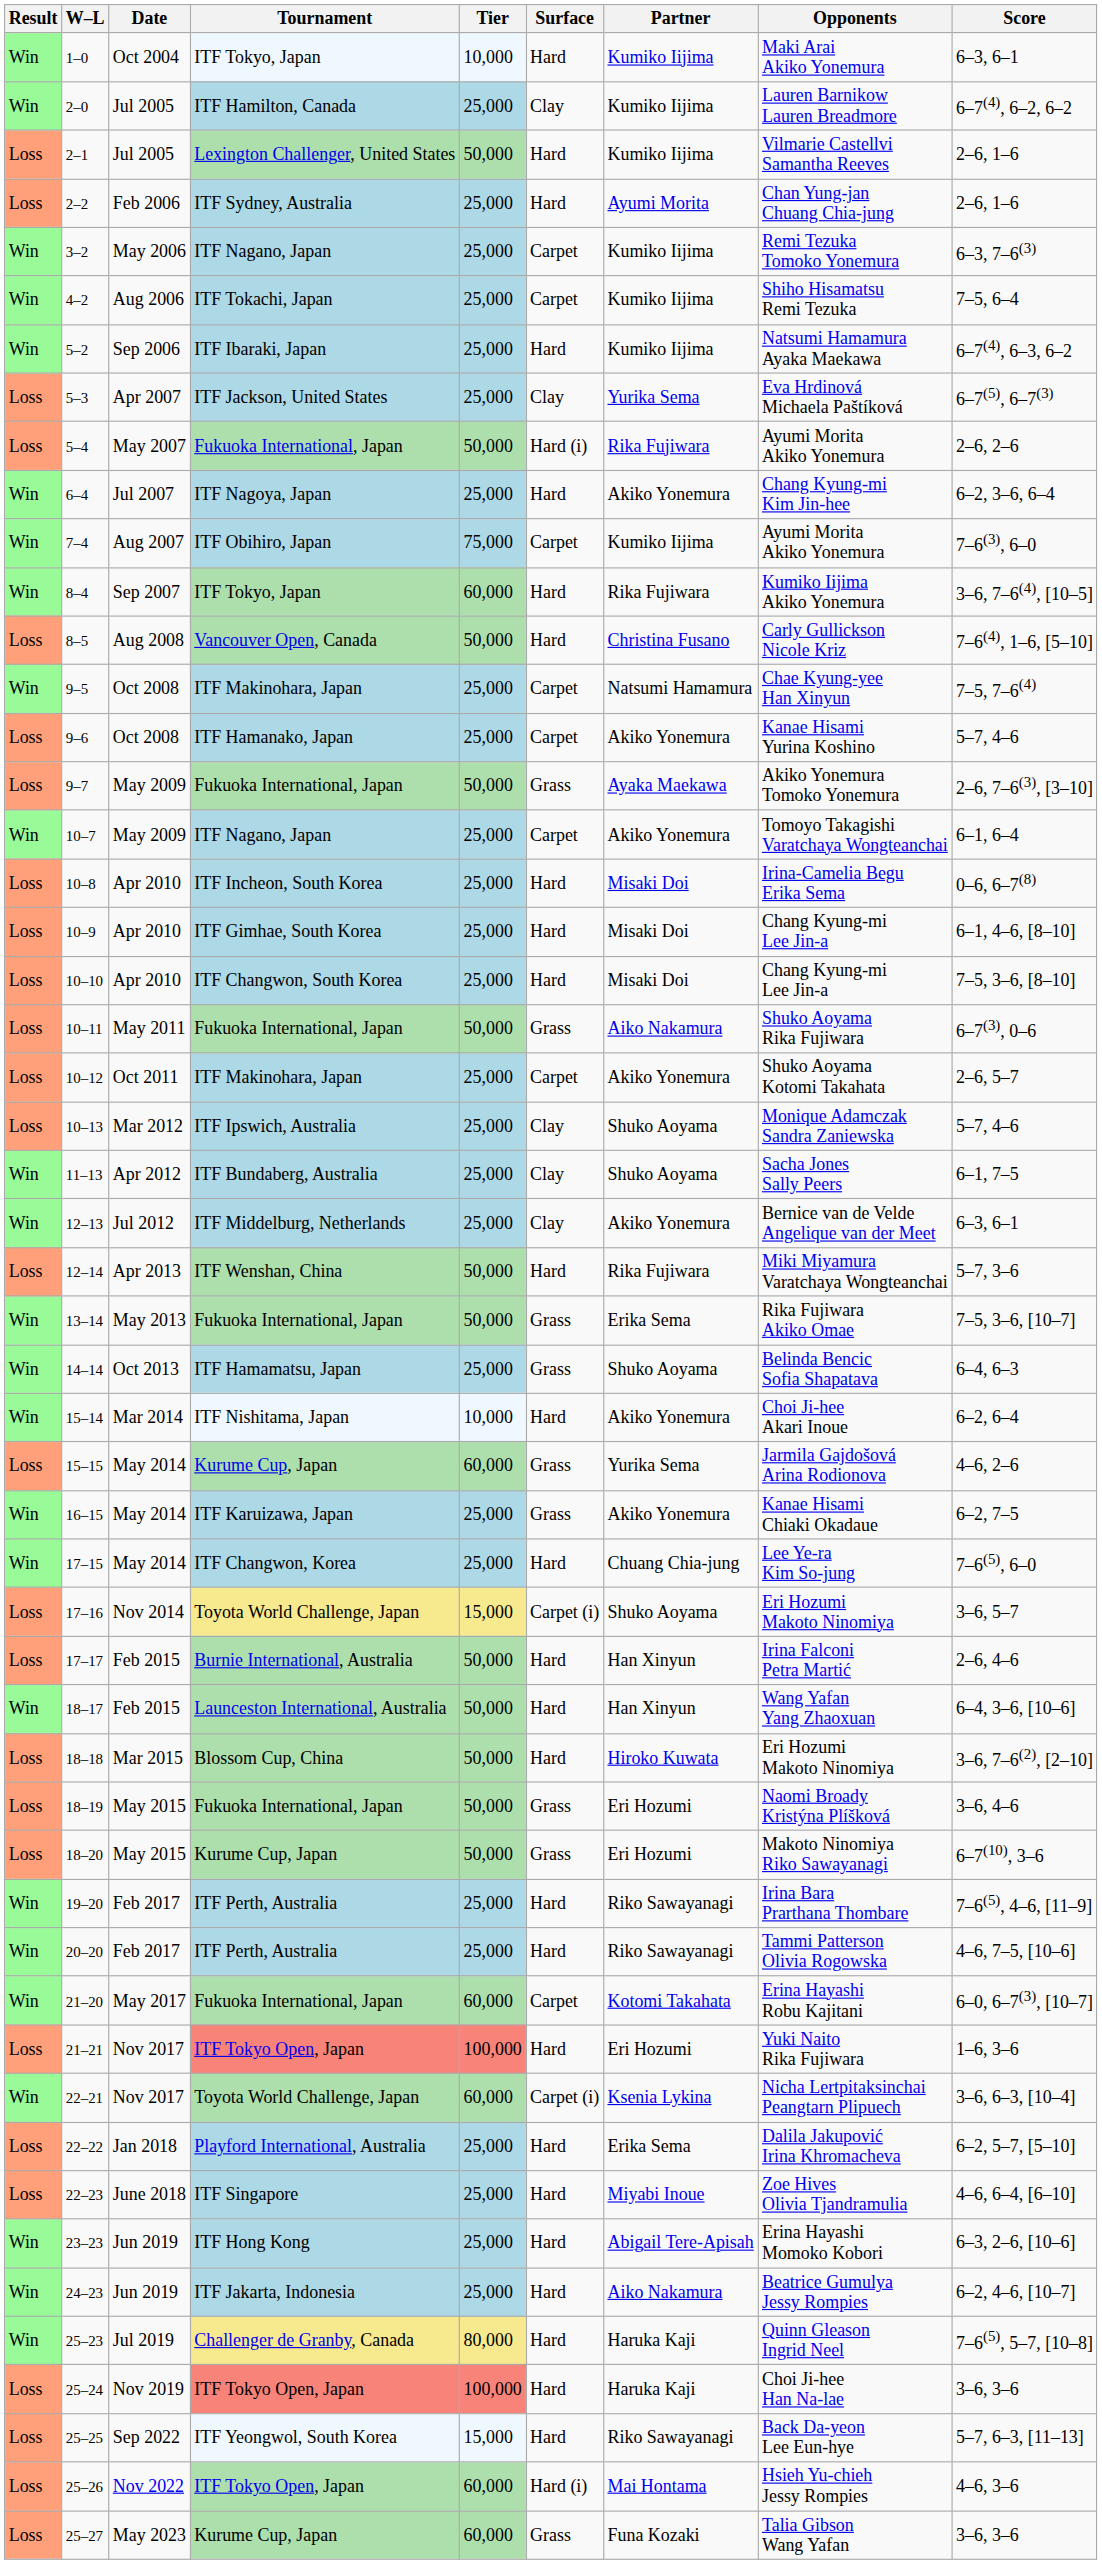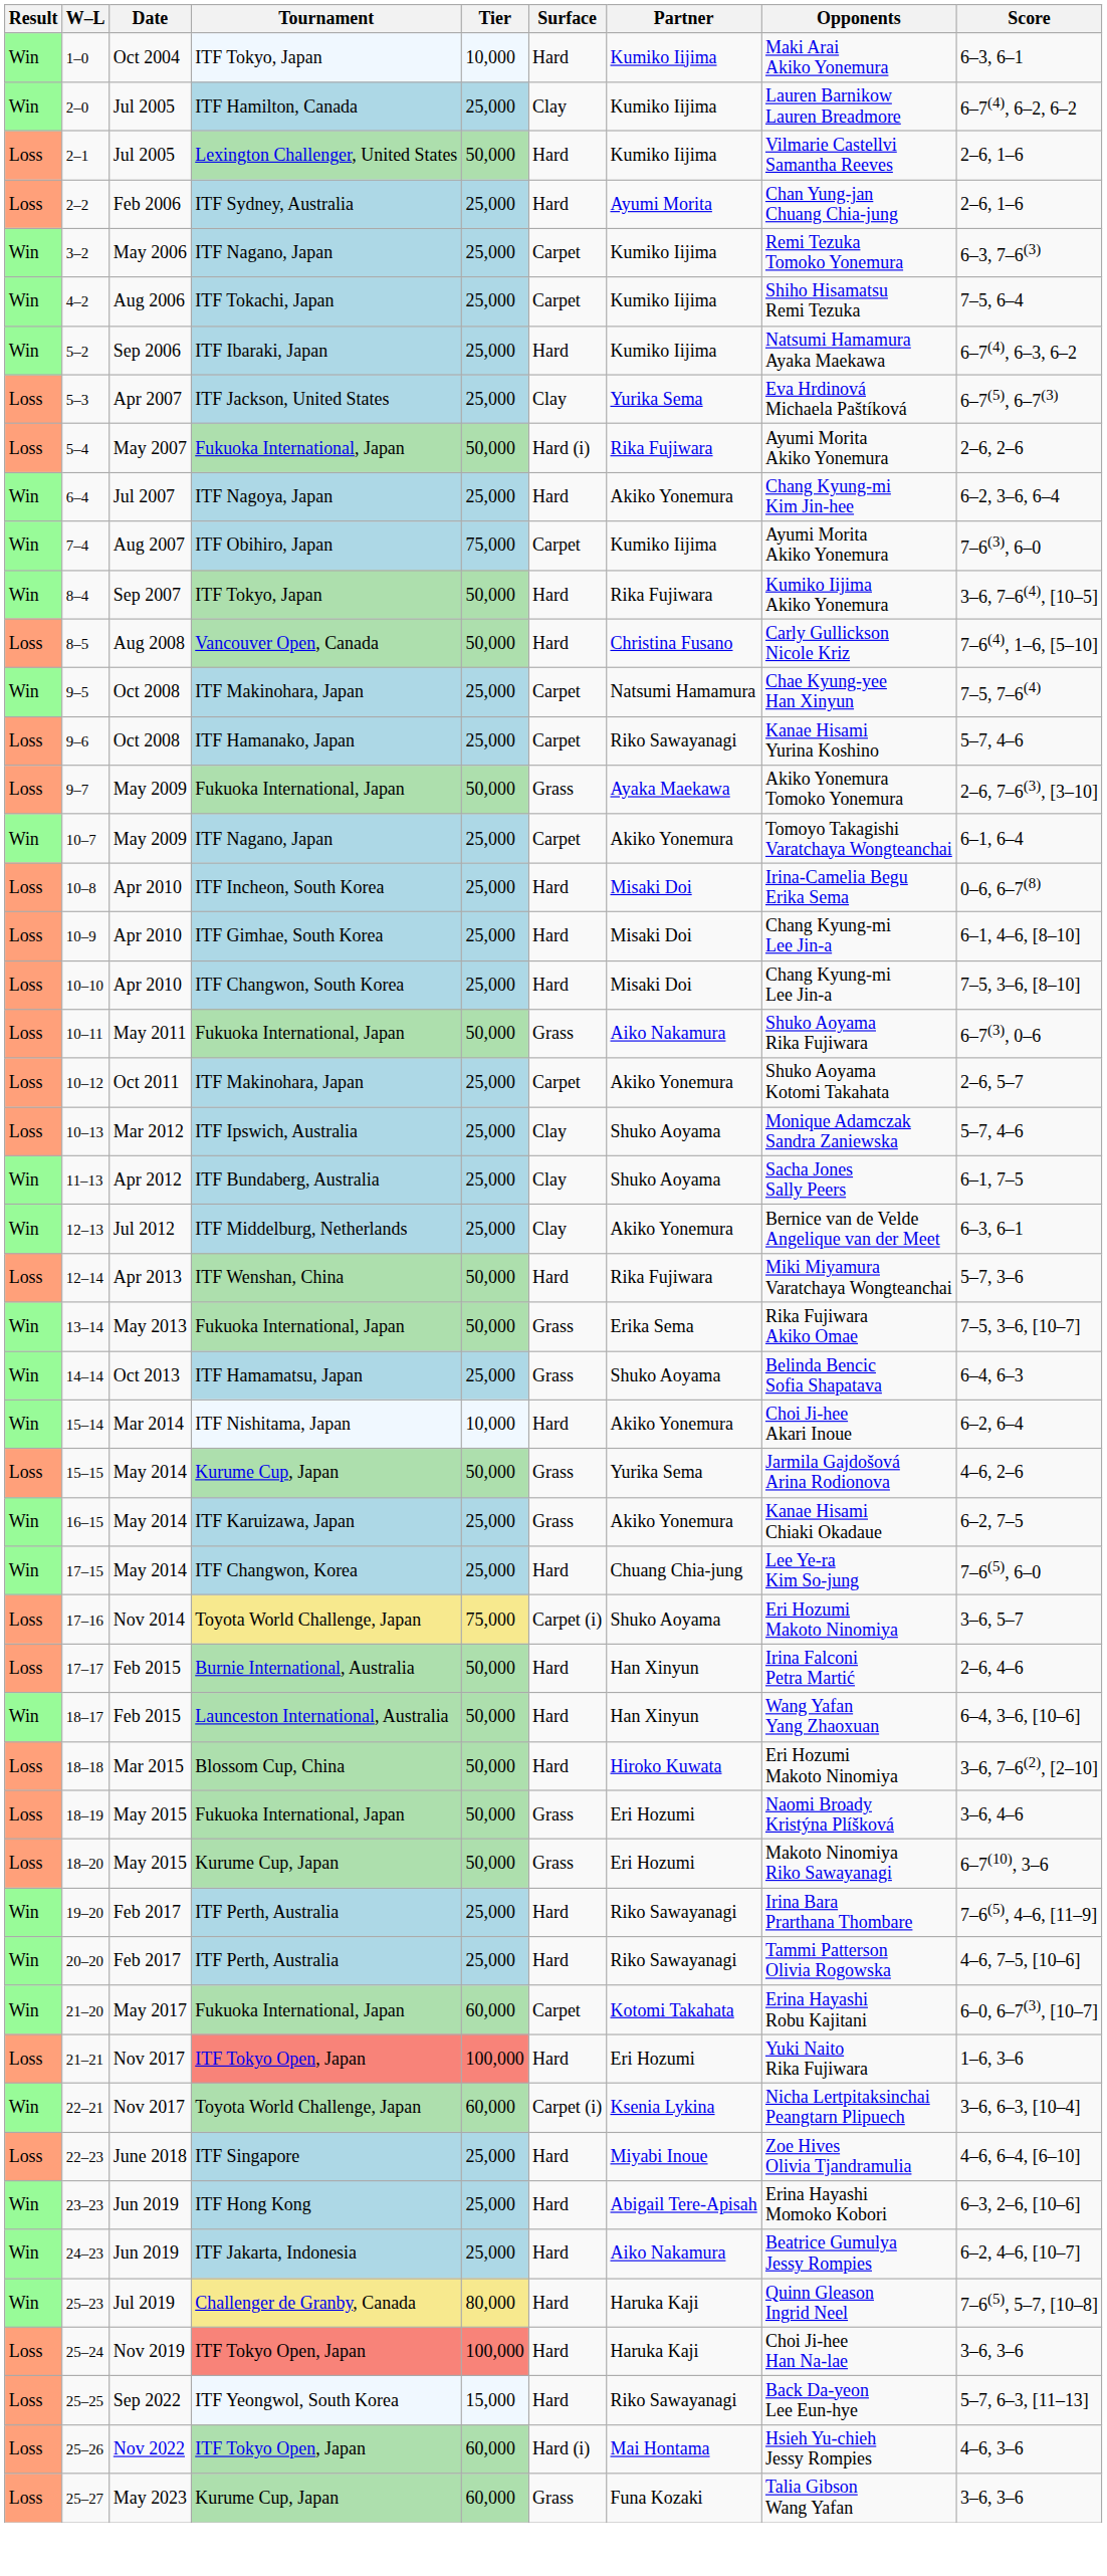8–4 | Tier: 60,000 -> 50,000
9–6 | Partner: Akiko Yonemura -> Riko Sawayanagi
15–15 | Tier: 60,000 -> 50,000
17–16 | Tier: 15,000 -> 75,000
- row: Loss | 22–22 | Jan 2018 | Playford International, Australia | 25,000 | Hard | Erika Sema | Dalila Jakupović Irina Khromacheva | 6–2, 5–7, [5–10]
